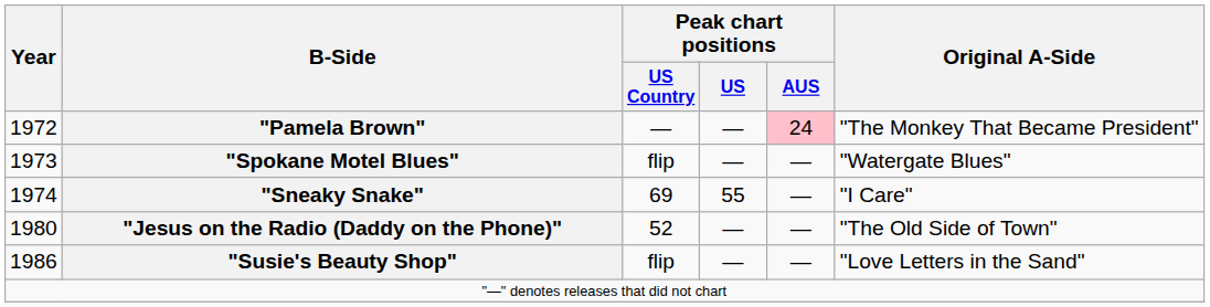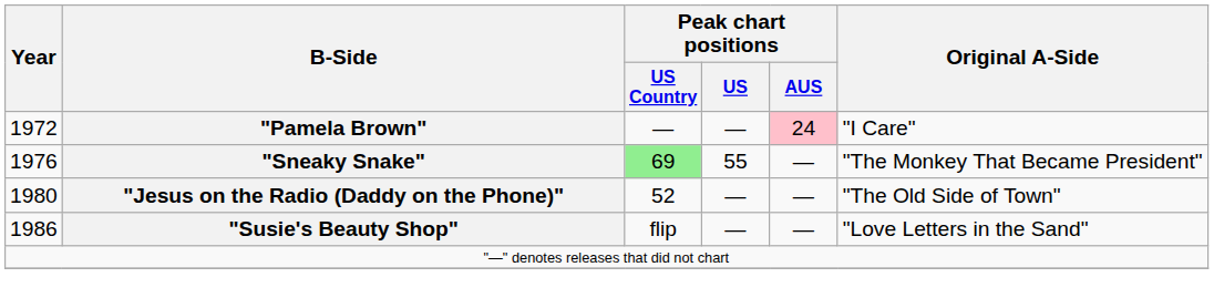"Pamela Brown" | Original A-Side: "The Monkey That Became President" -> "I Care"
- row: 1973 | "Spokane Motel Blues" | flip | — | — | "Watergate Blues"
"Sneaky Snake" | Year: 1974 -> 1976
"Sneaky Snake" | Peak chart positions / US Country: no background -> lightgreen background
"Sneaky Snake" | Original A-Side: "I Care" -> "The Monkey That Became President"
